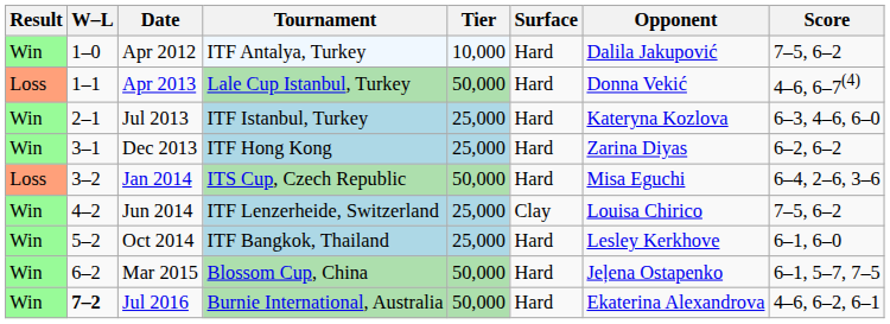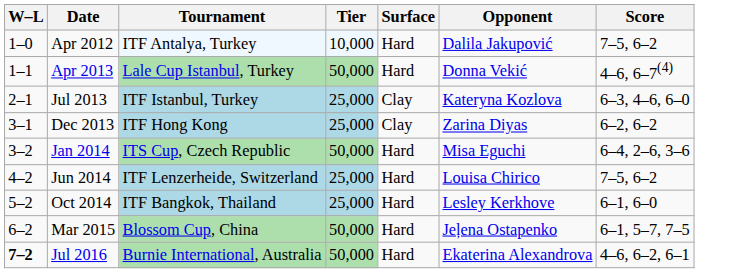- column: Result | Win | Loss | Win | Win | Loss | Win | Win | Win | Win
Jul 2013 | Surface: Hard -> Clay
Dec 2013 | Surface: Hard -> Clay
Jun 2014 | Surface: Clay -> Hard
